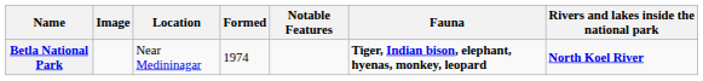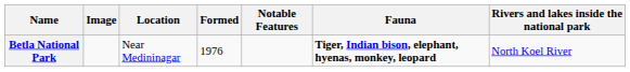Betla National Park | Formed: 1974 -> 1976
Betla National Park | Rivers and lakes inside the national park: bold -> normal
